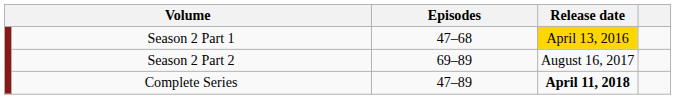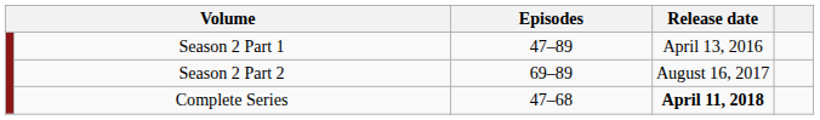Season 2 Part 1 | Episodes: 47–68 -> 47–89
Season 2 Part 1 | Release date: gold background -> no background
Complete Series | Episodes: 47–89 -> 47–68
